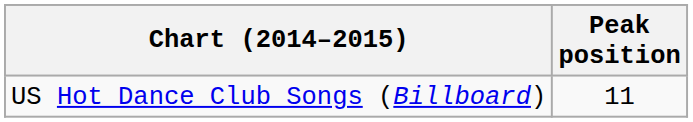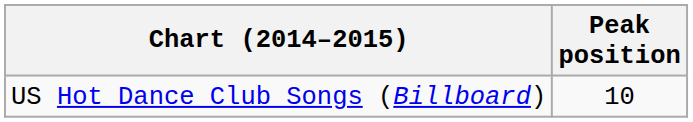US Hot Dance Club Songs (Billboard) | Peak position: 11 -> 10
